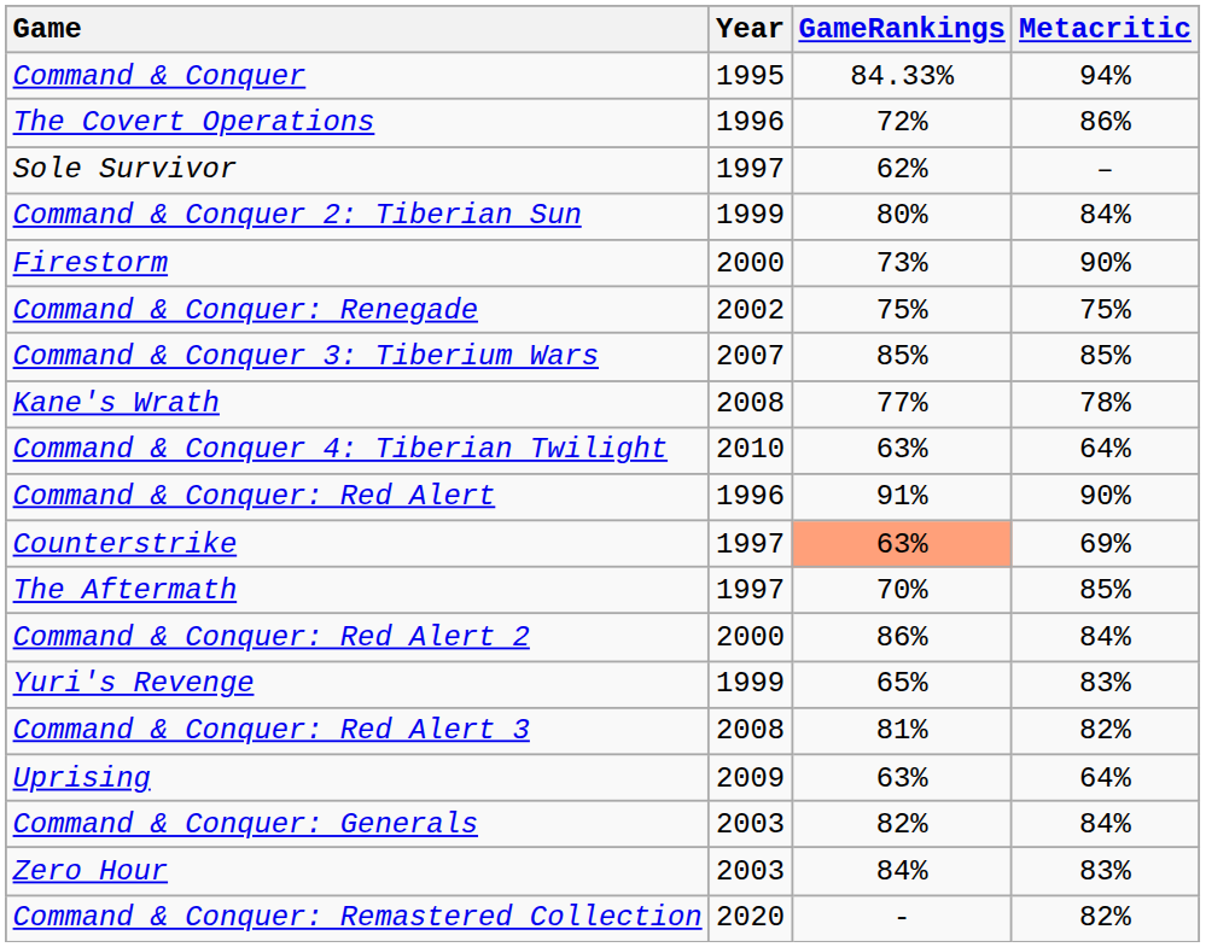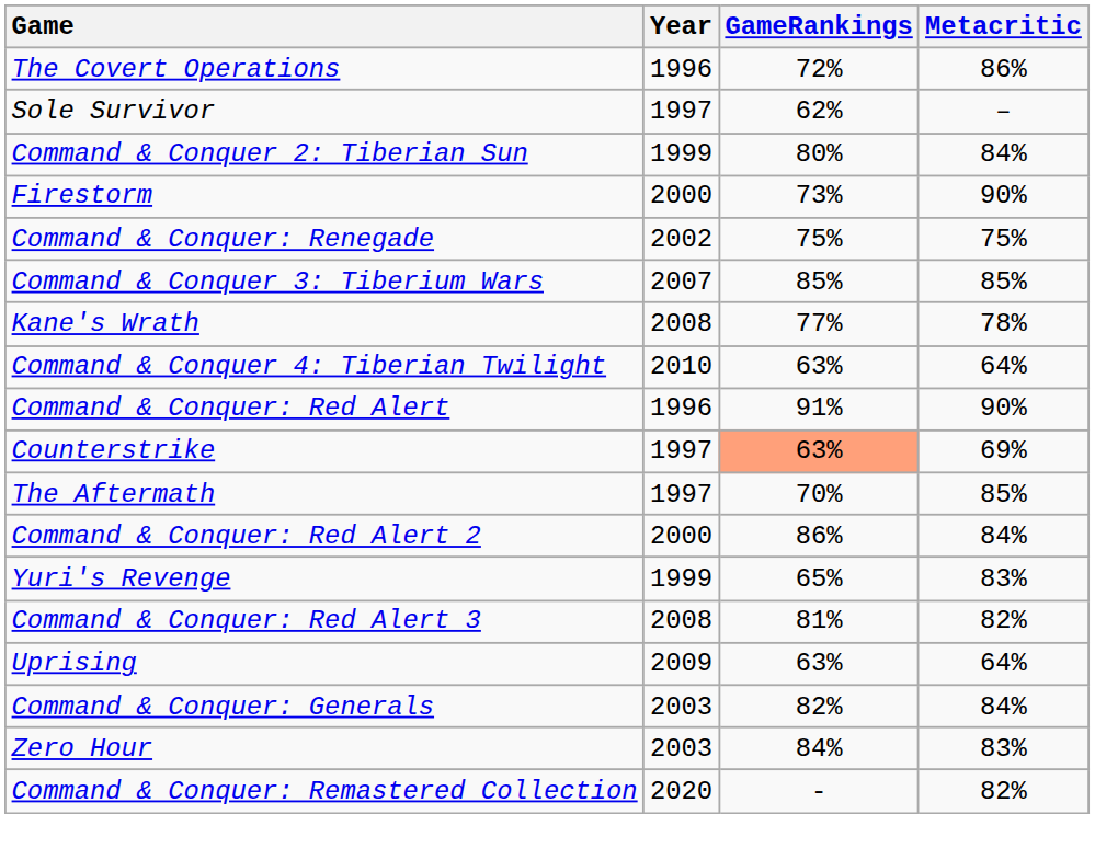- row: Command & Conquer | 1995 | 84.33% | 94%
